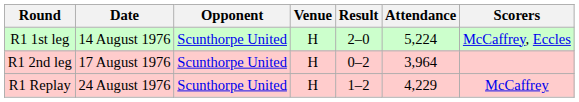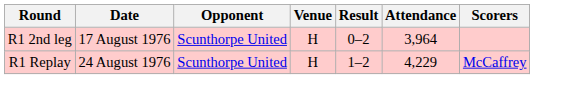- row: R1 1st leg | 14 August 1976 | Scunthorpe United | H | 2–0 | 5,224 | McCaffrey, Eccles
